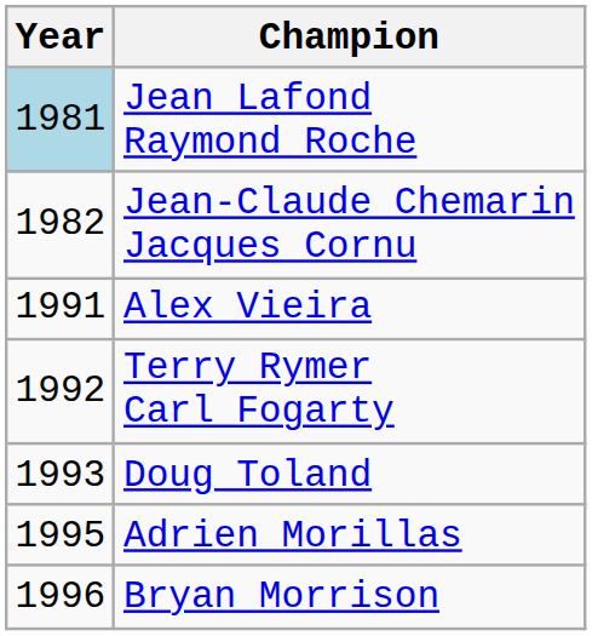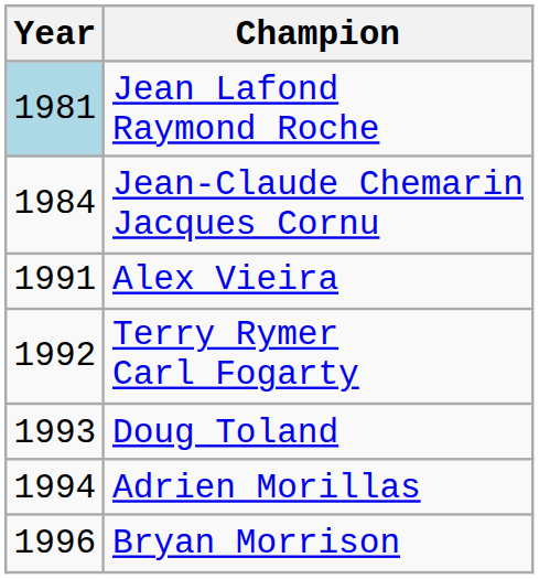Jean-Claude Chemarin Jacques Cornu | Year: 1982 -> 1984
Adrien Morillas | Year: 1995 -> 1994
